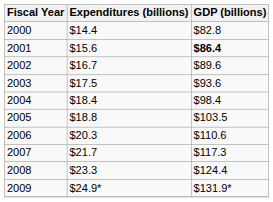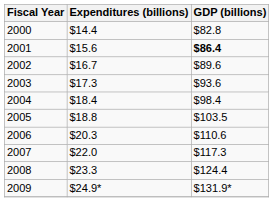2003 | Expenditures (billions): $17.5 -> $17.3
2007 | Expenditures (billions): $21.7 -> $22.0
